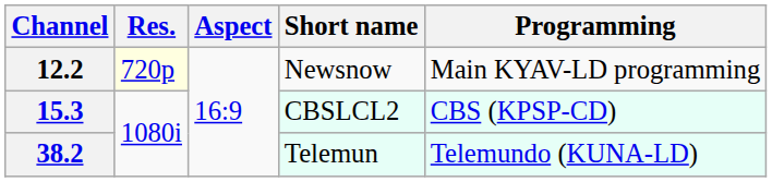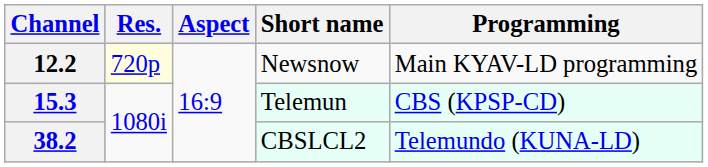15.3 | Short name: CBSLCL2 -> Telemun
38.2 | Short name: Telemun -> CBSLCL2
